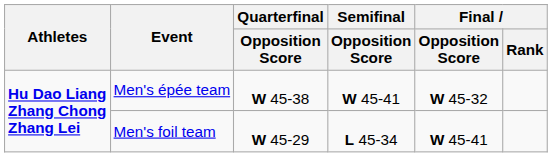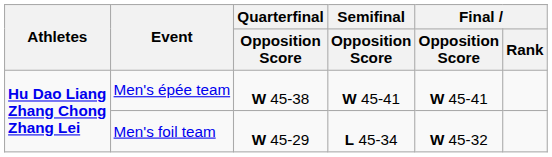Men's épée team | Final / Opposition Score: W 45-32 -> W 45-41
Men's foil team | Final / Opposition Score: W 45-41 -> W 45-32
